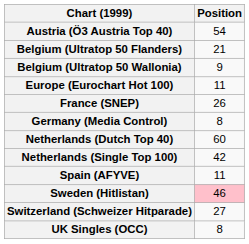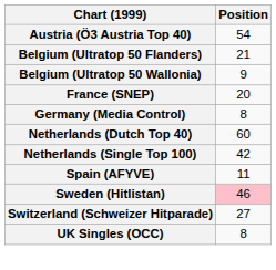- row: Europe (Eurochart Hot 100) | 11
France (SNEP) | Position: 26 -> 20
